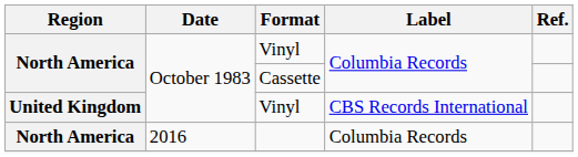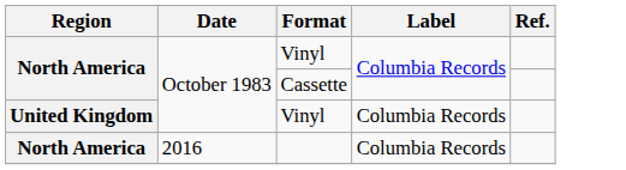United Kingdom / Vinyl | Label: CBS Records International -> Columbia Records
